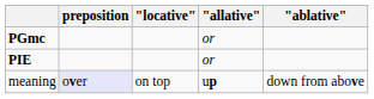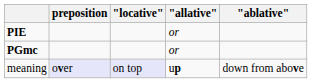rows swapped: PIE <-> PGmc
meaning | "locative": no background -> lavender background
